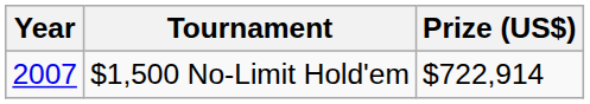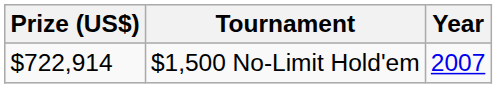columns swapped: Year <-> Prize (US$)
